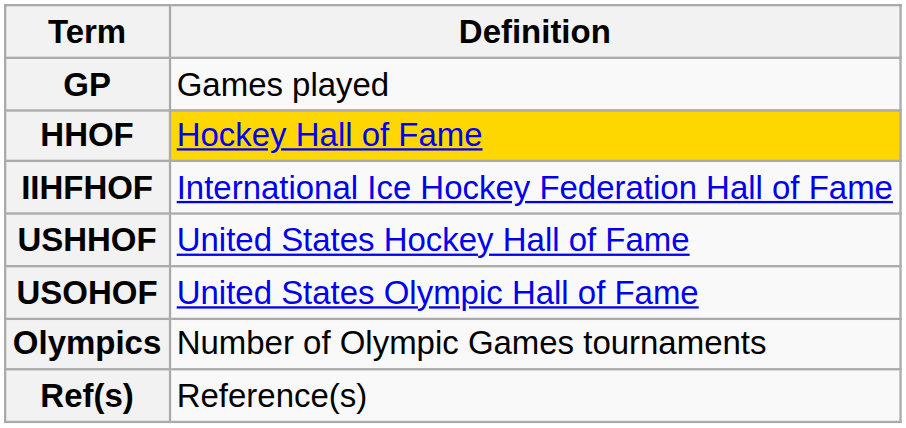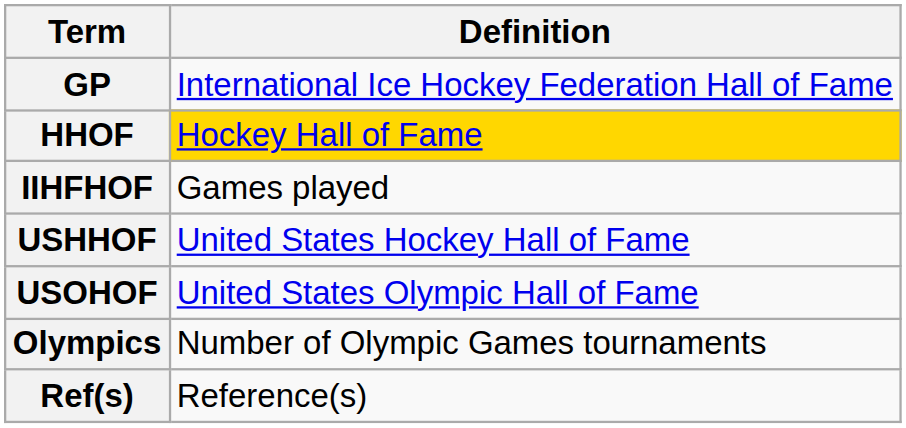GP | Definition: Games played -> International Ice Hockey Federation Hall of Fame
IIHFHOF | Definition: International Ice Hockey Federation Hall of Fame -> Games played
